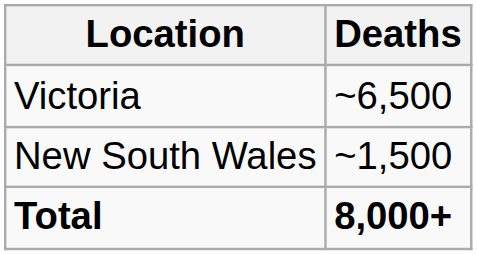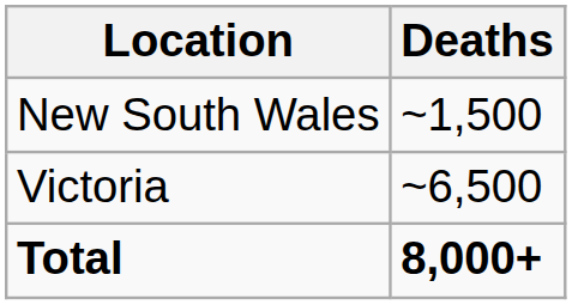rows swapped: New South Wales <-> Victoria
